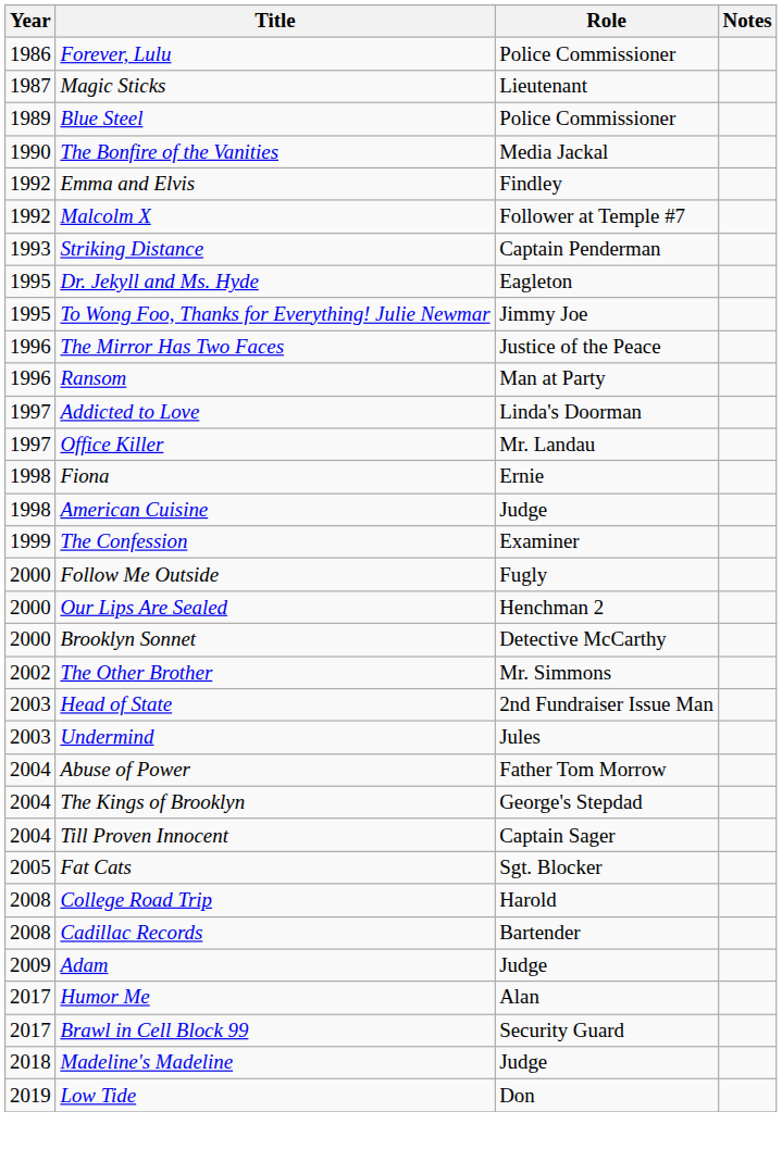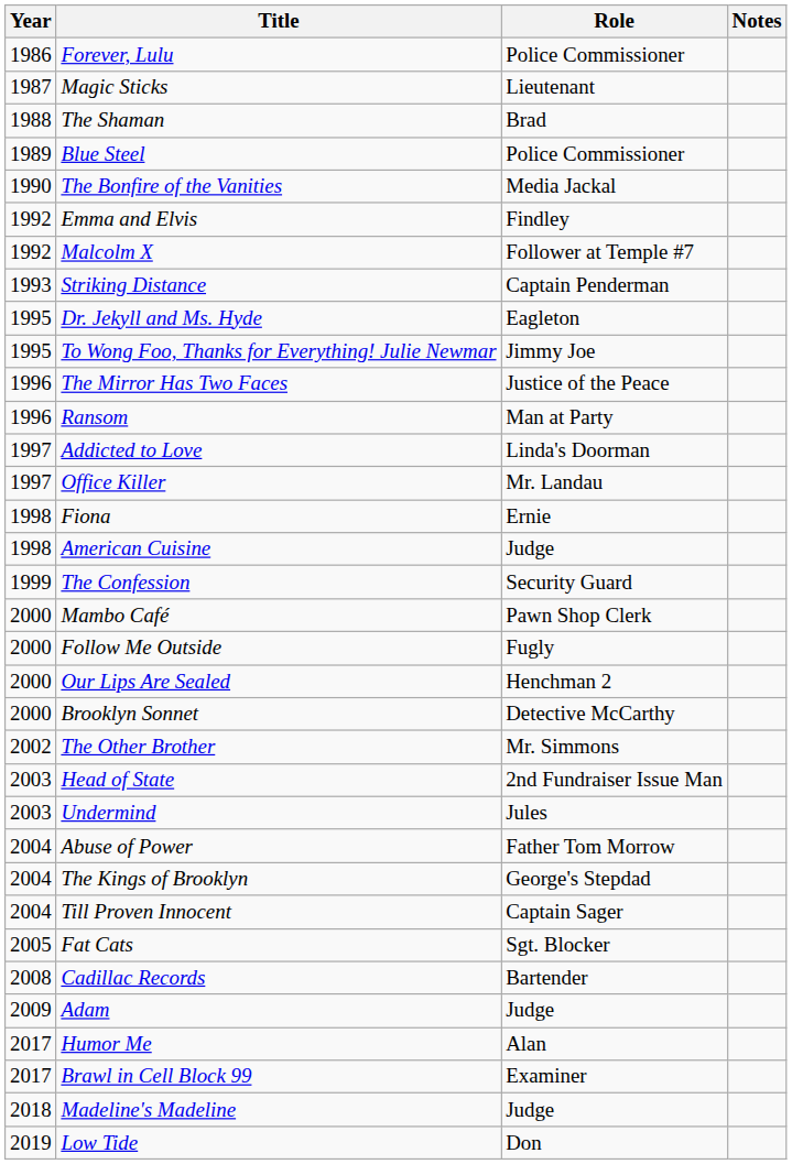+ row: 1988 | The Shaman | Brad
The Confession | Role: Examiner -> Security Guard
+ row: 2000 | Mambo Café | Pawn Shop Clerk
- row: 2008 | College Road Trip | Harold
Brawl in Cell Block 99 | Role: Security Guard -> Examiner
